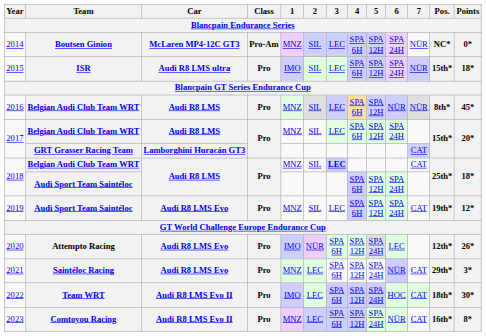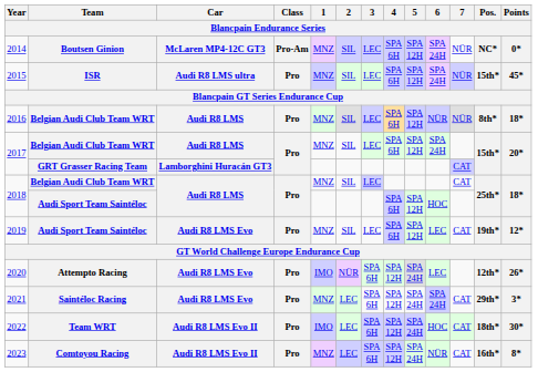2015 | 1: IMO -> MNZ
2015 | Points: 18* -> 45*
2016 | Points: 45* -> 18*
2018 / Belgian Audi Club Team WRT | 3: bold -> normal
2018 / Audi Sport Team Saintéloc | 6: SPA 24H -> HOC
2019 | 6: SPA 24H -> LEC
2021 | 6: NÜR -> SPA 24H
